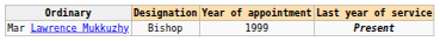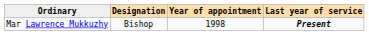Mar Lawrence Mukkuzhy | Year of appointment: 1999 -> 1998
